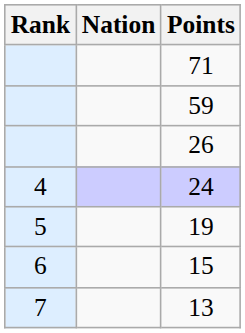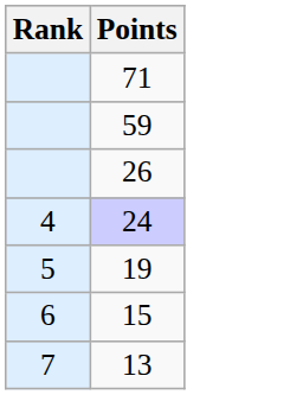- column: Nation
